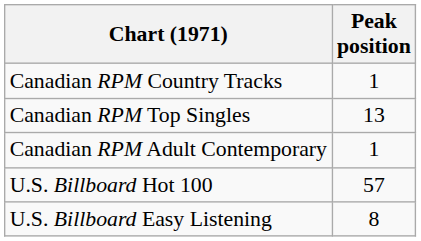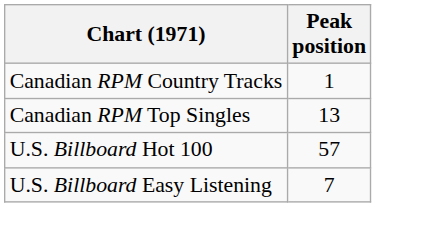- row: Canadian RPM Adult Contemporary | 1
U.S. Billboard Easy Listening | Peak position: 8 -> 7
